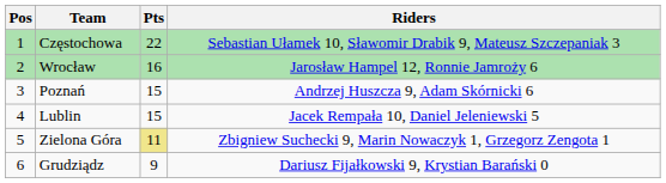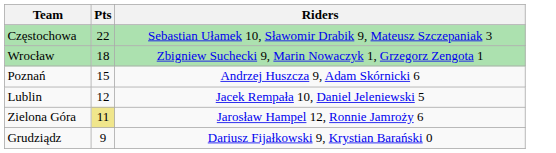- column: Pos | 1 | 2 | 3 | 4 | 5 | 6
Wrocław | Pts: 16 -> 18
Wrocław | Riders: Jarosław Hampel 12, Ronnie Jamroży 6 -> Zbigniew Suchecki 9, Marin Nowaczyk 1, Grzegorz Zengota 1
Lublin | Pts: 15 -> 12
Zielona Góra | Riders: Zbigniew Suchecki 9, Marin Nowaczyk 1, Grzegorz Zengota 1 -> Jarosław Hampel 12, Ronnie Jamroży 6
